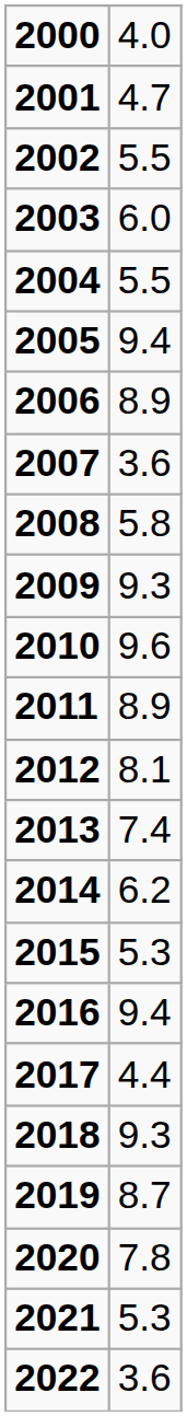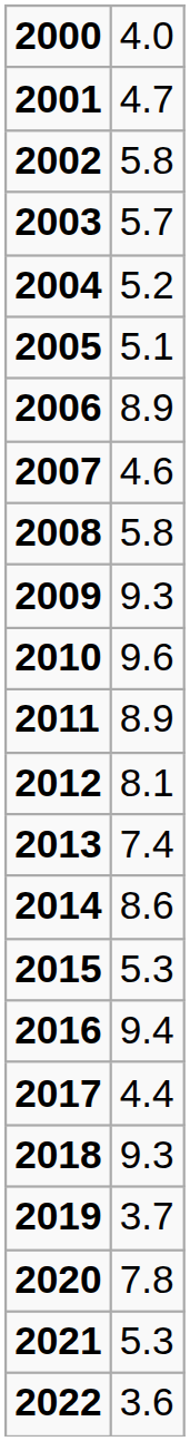2002 | column 2: 5.5 -> 5.8
2003 | column 2: 6.0 -> 5.7
2004 | column 2: 5.5 -> 5.2
2005 | column 2: 9.4 -> 5.1
2007 | column 2: 3.6 -> 4.6
2014 | column 2: 6.2 -> 8.6
2019 | column 2: 8.7 -> 3.7
